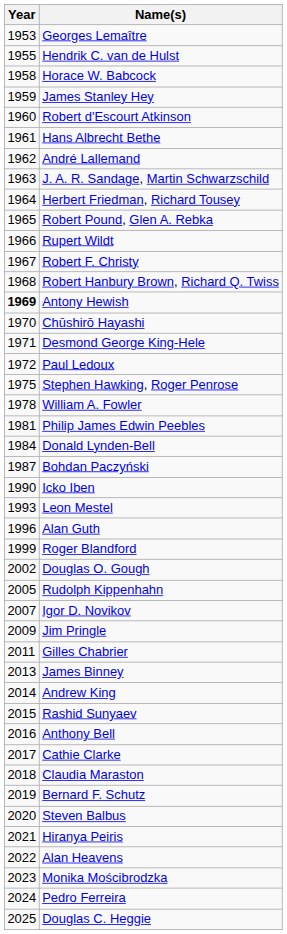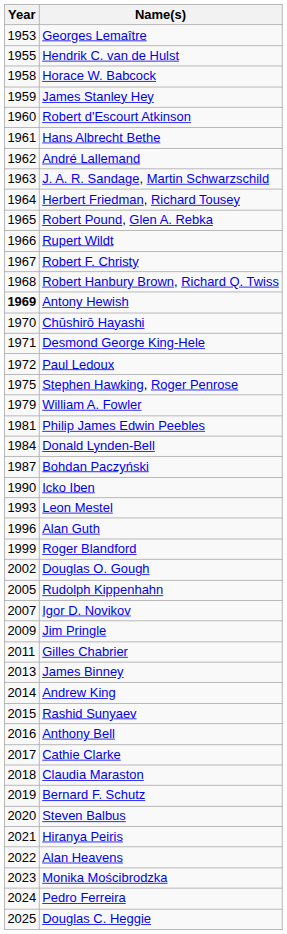William A. Fowler | Year: 1978 -> 1979
